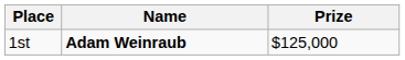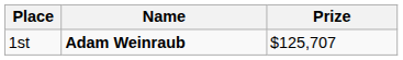1st | Prize: $125,000 -> $125,707
